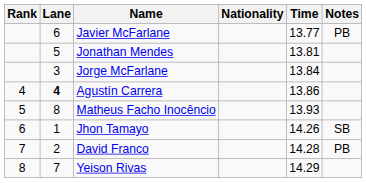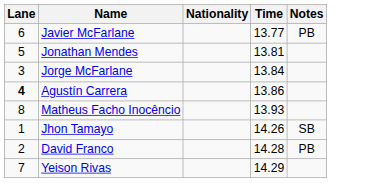- column: Rank | 4 | 5 | 6 | 7 | 8
